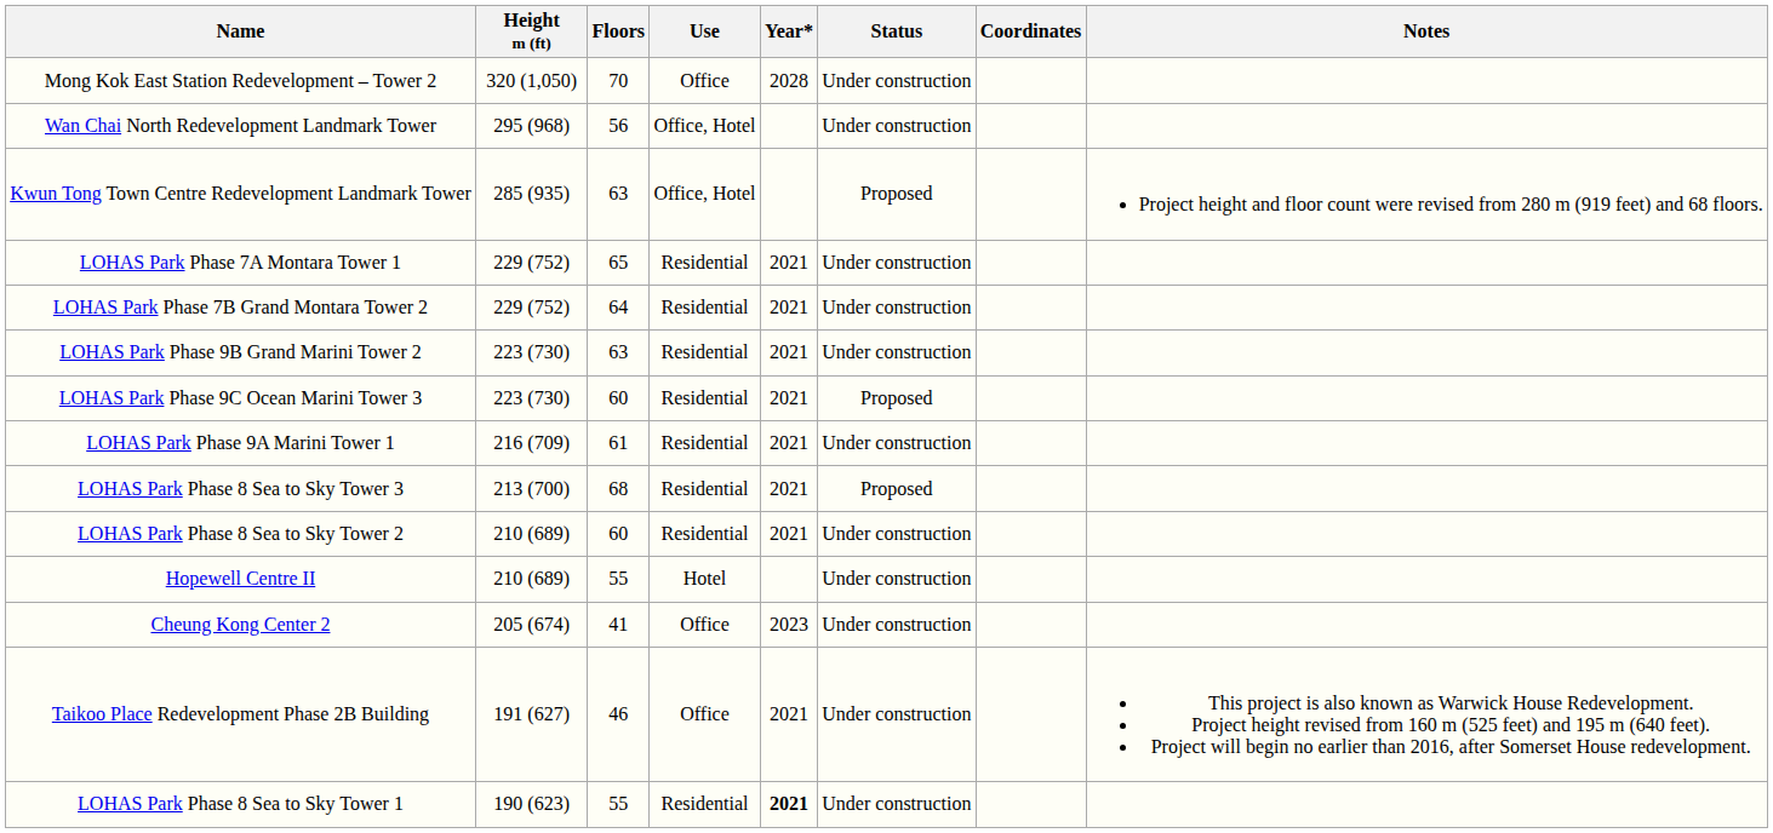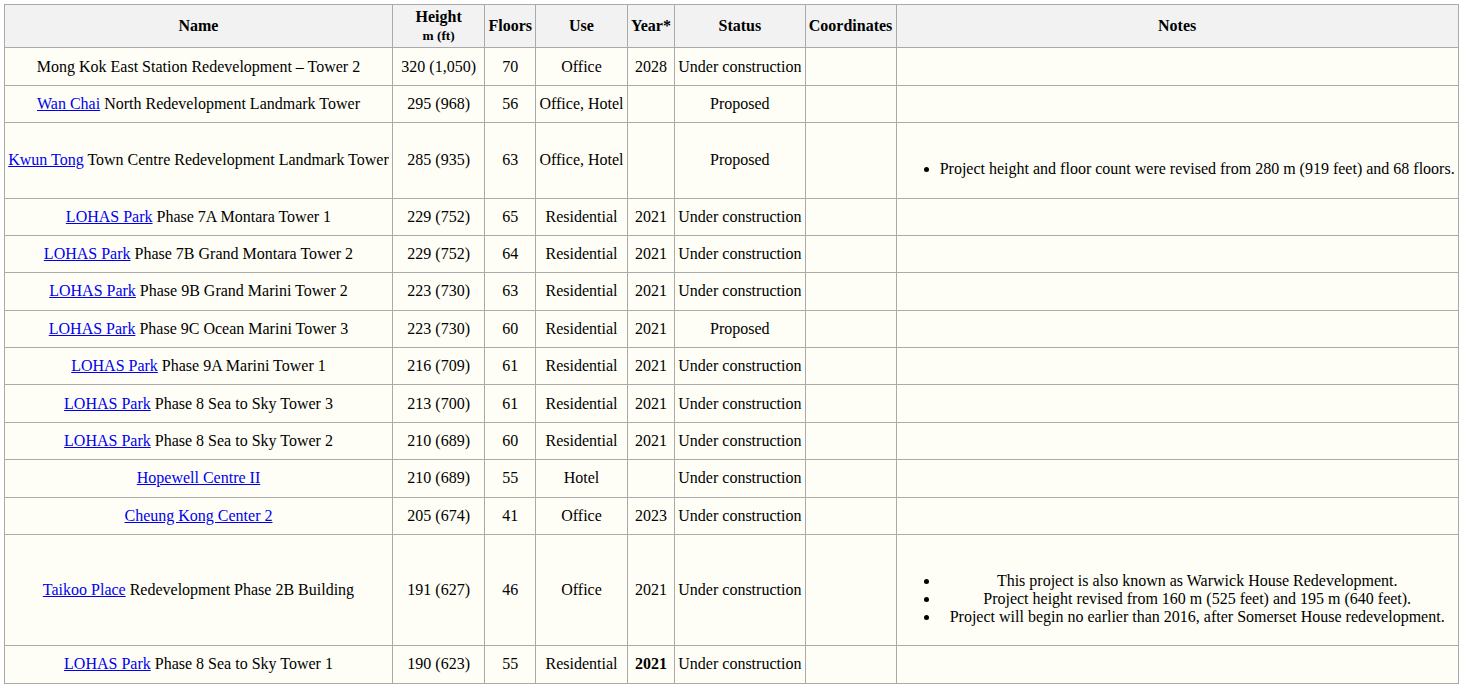Wan Chai North Redevelopment Landmark Tower | Status: Under construction -> Proposed
LOHAS Park Phase 8 Sea to Sky Tower 3 | Floors: 68 -> 61
LOHAS Park Phase 8 Sea to Sky Tower 3 | Status: Proposed -> Under construction
